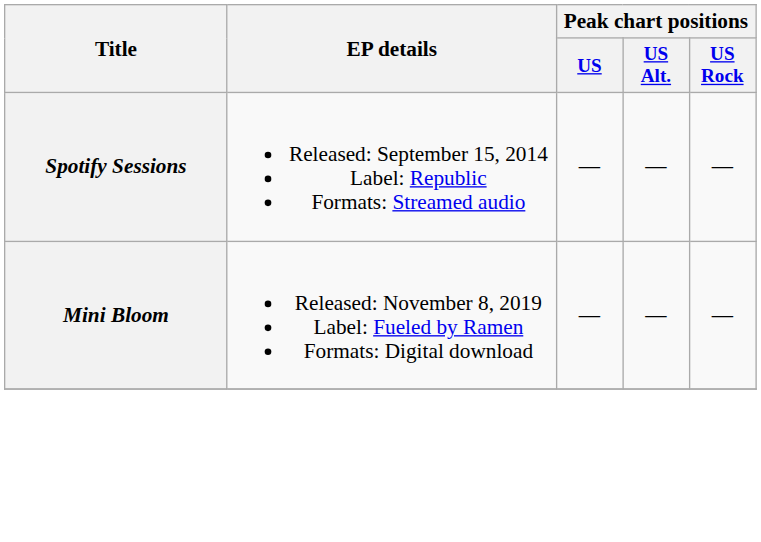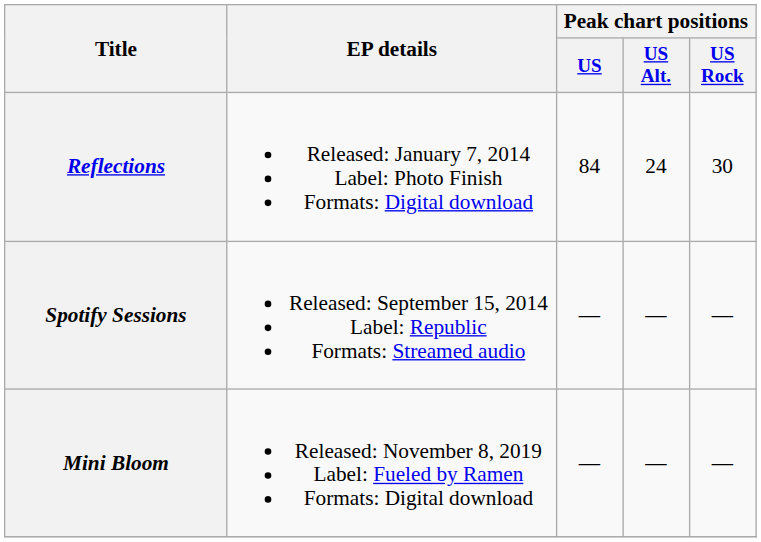+ row: Reflections | Released: January 7, 2014 Label: Photo Finish Formats: Digital download | 84 | 24 | 30
